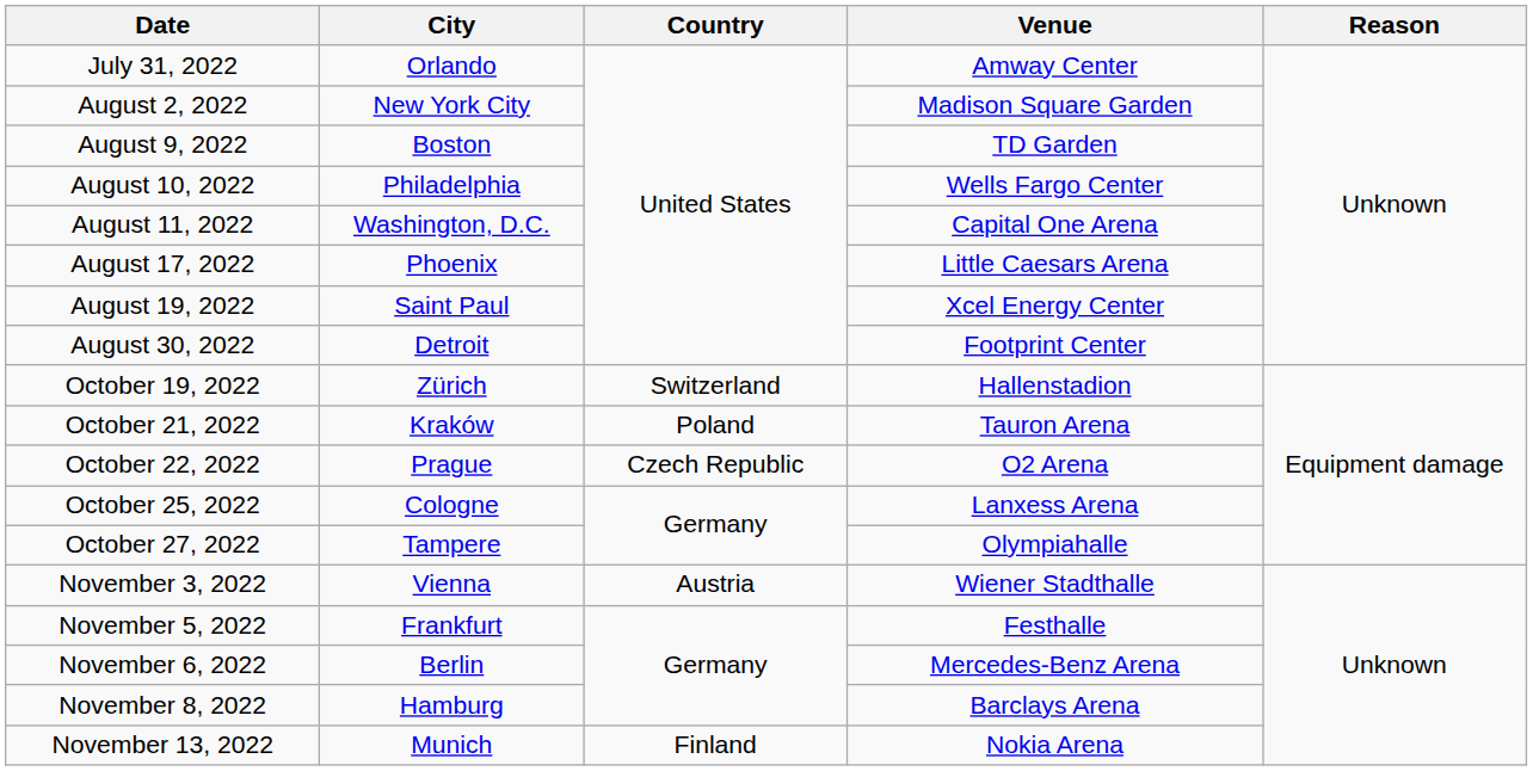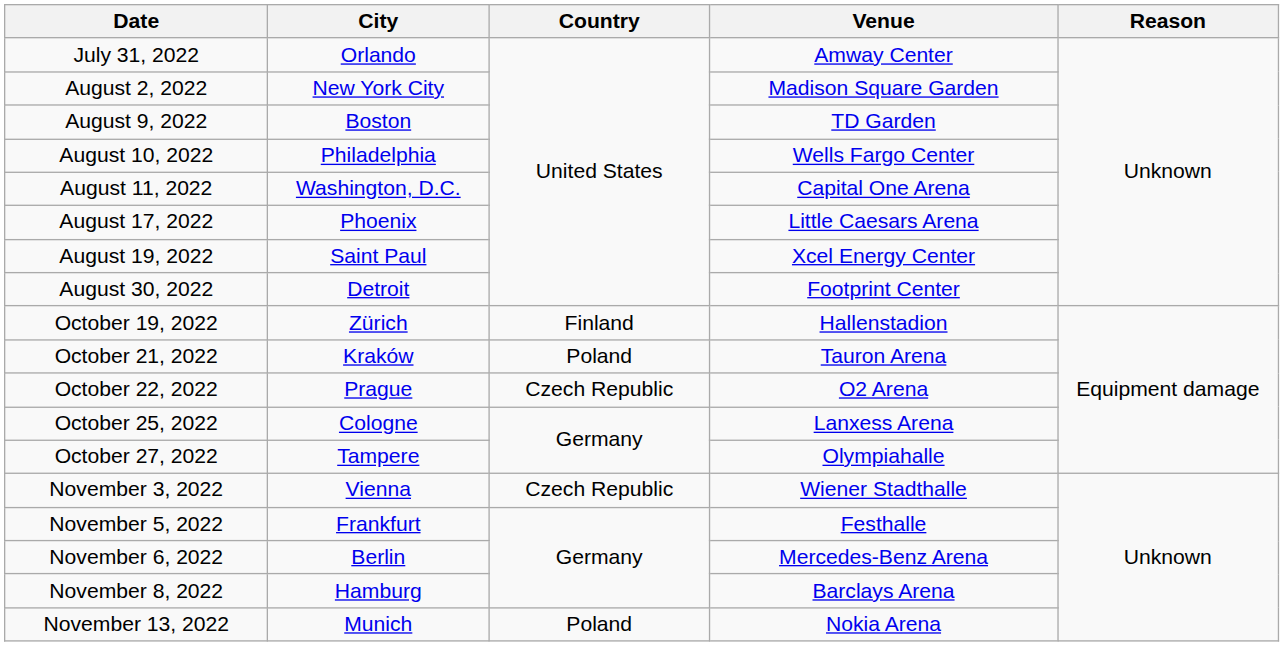October 19, 2022 | Country: Switzerland -> Finland
November 3, 2022 | Country: Austria -> Czech Republic
November 13, 2022 | Country: Finland -> Poland
